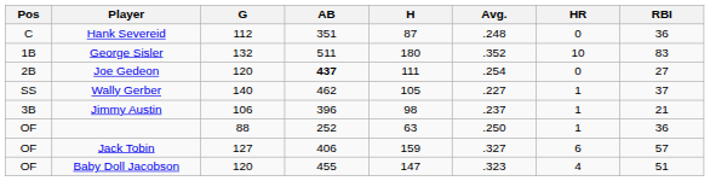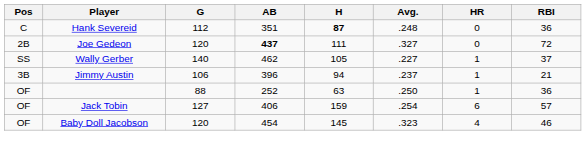Hank Severeid | H: normal -> bold
- row: 1B | George Sisler | 132 | 511 | 180 | .352 | 10 | 83
Joe Gedeon | Avg.: .254 -> .327
Joe Gedeon | RBI: 27 -> 72
Jimmy Austin | H: 98 -> 94
Jack Tobin | Avg.: .327 -> .254
Baby Doll Jacobson | AB: 455 -> 454
Baby Doll Jacobson | H: 147 -> 145
Baby Doll Jacobson | RBI: 51 -> 46
